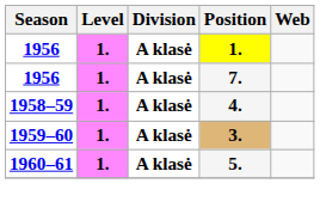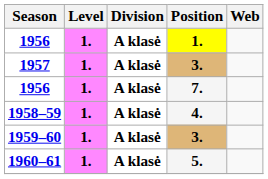+ row: 1957 | 1. | A klasė | 3.
